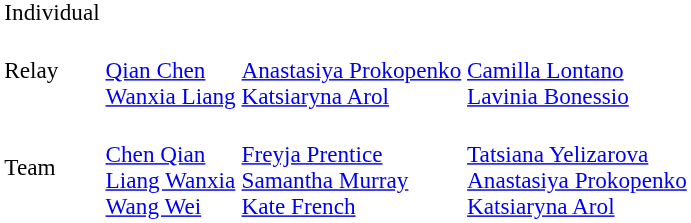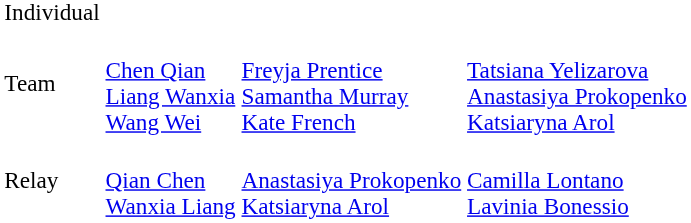rows swapped: Team <-> Relay
